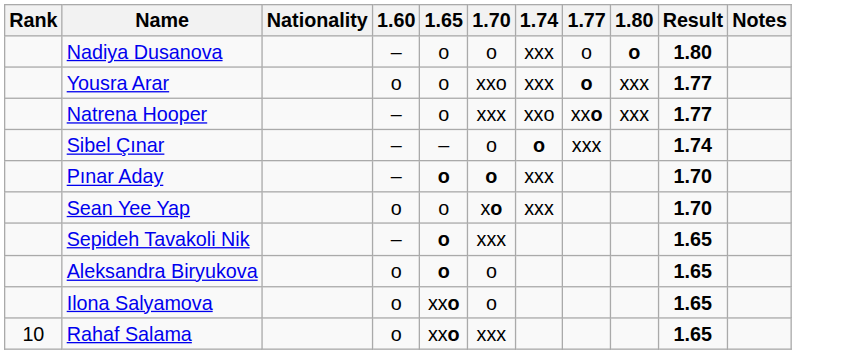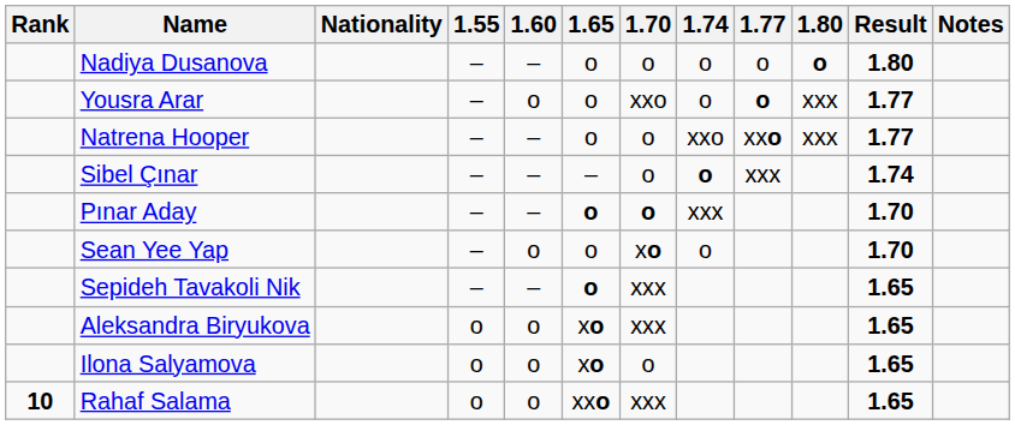+ column: 1.55 | – | – | – | – | – | – | – | o | o | o
Nadiya Dusanova | 1.74: xxx -> o
Yousra Arar | 1.74: xxx -> o
Natrena Hooper | 1.70: xxx -> o
Sean Yee Yap | 1.74: xxx -> o
Aleksandra Biryukova | 1.65: o -> xo
Aleksandra Biryukova | 1.70: o -> xxx
Ilona Salyamova | 1.65: xxo -> xo
Rahaf Salama | Rank: normal -> bold
